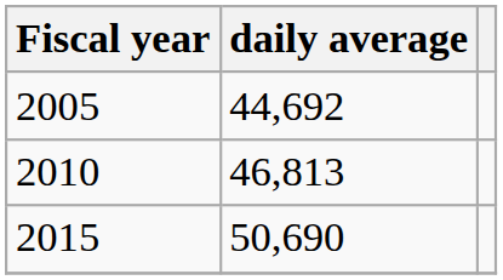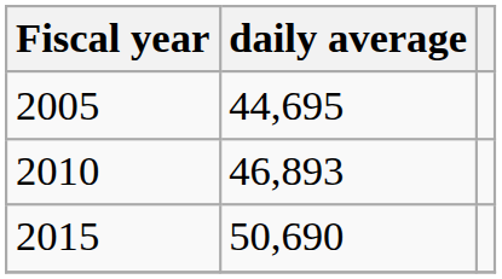2005 | daily average: 44,692 -> 44,695
2010 | daily average: 46,813 -> 46,893
